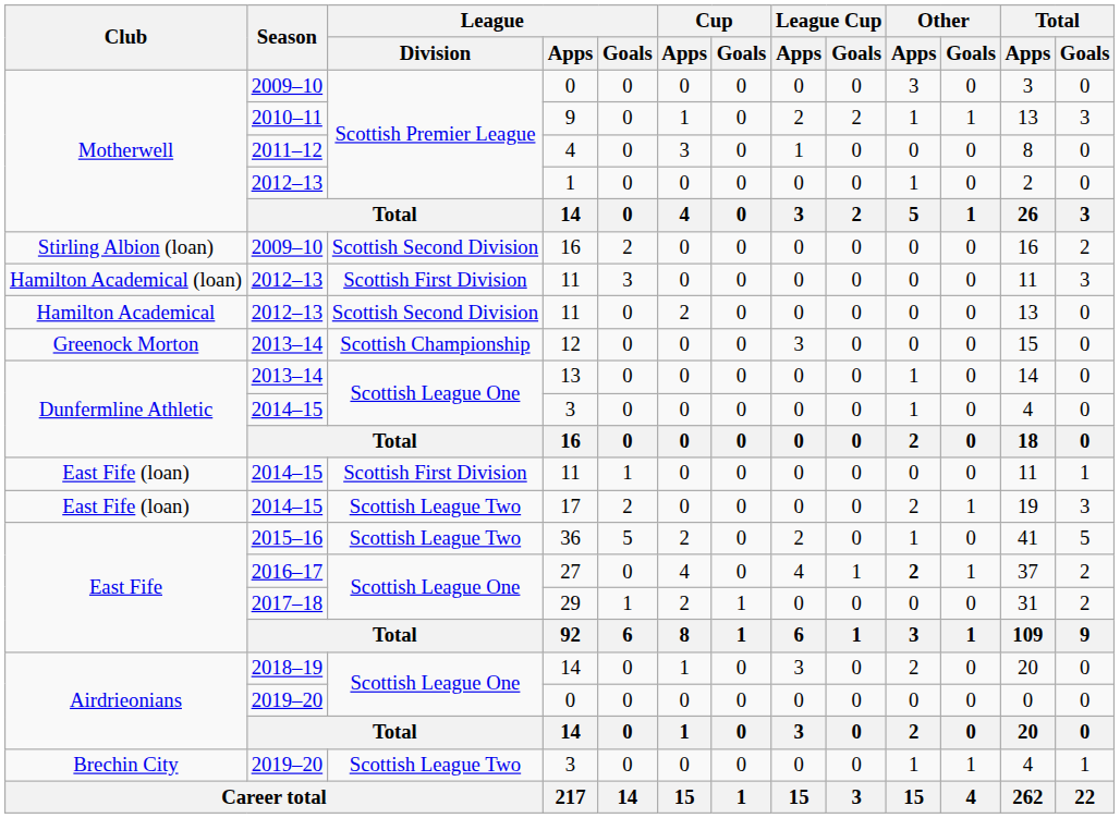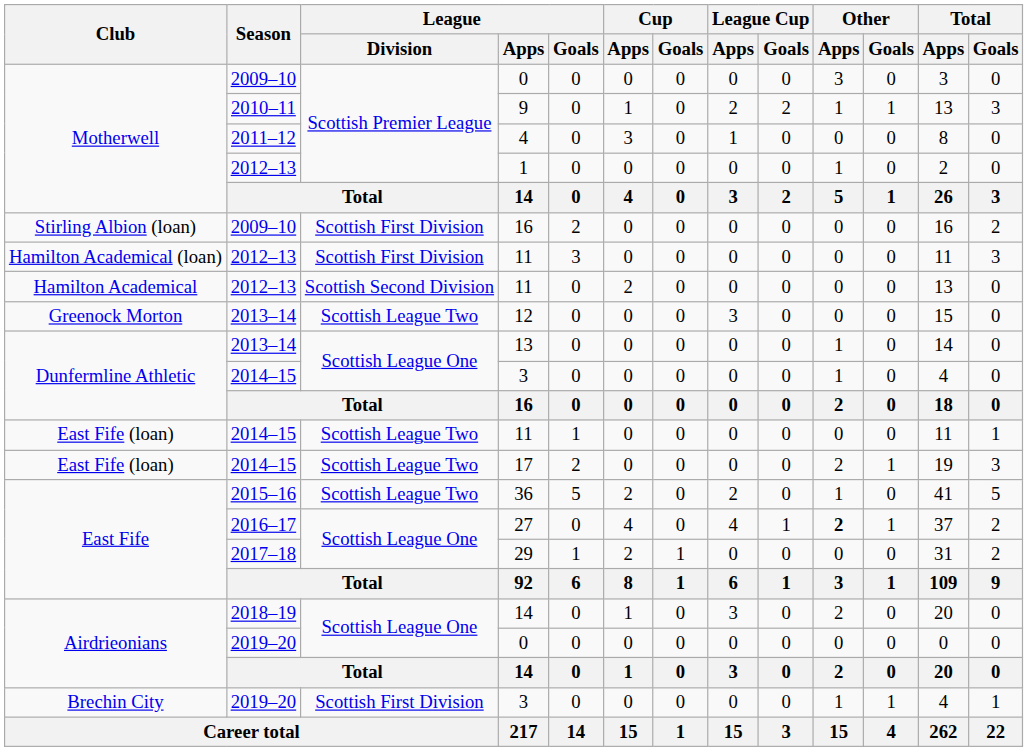Stirling Albion (loan) / 16 | League / Division: Scottish Second Division -> Scottish First Division
12 | League / Division: Scottish Championship -> Scottish League Two
East Fife (loan) / 11 | League / Division: Scottish First Division -> Scottish League Two
Brechin City / 3 | League / Division: Scottish League Two -> Scottish First Division
